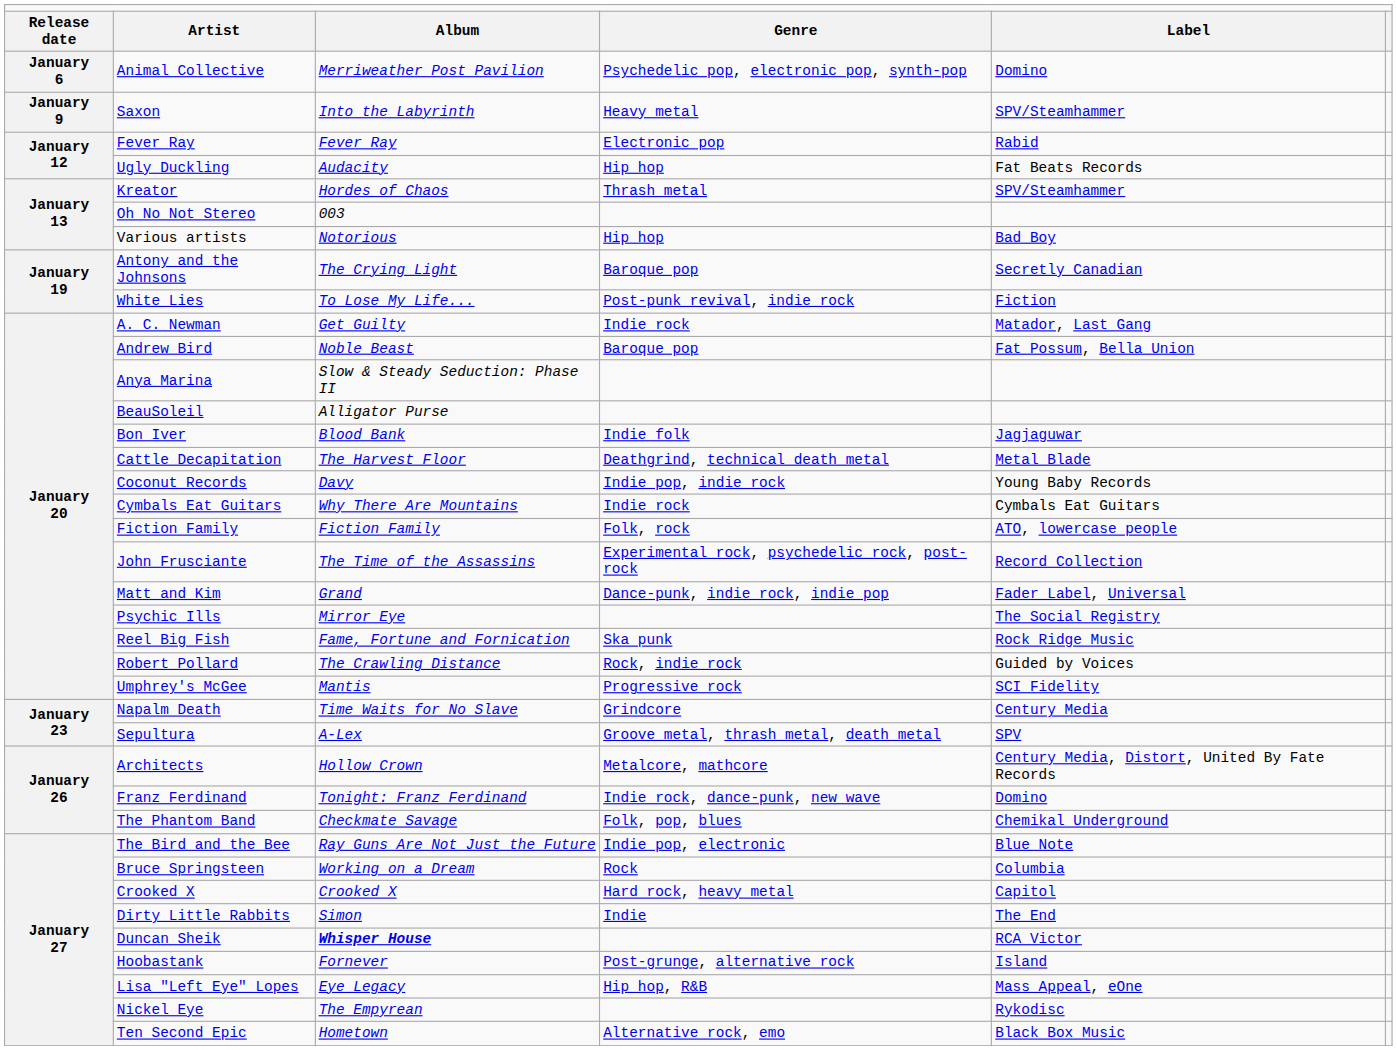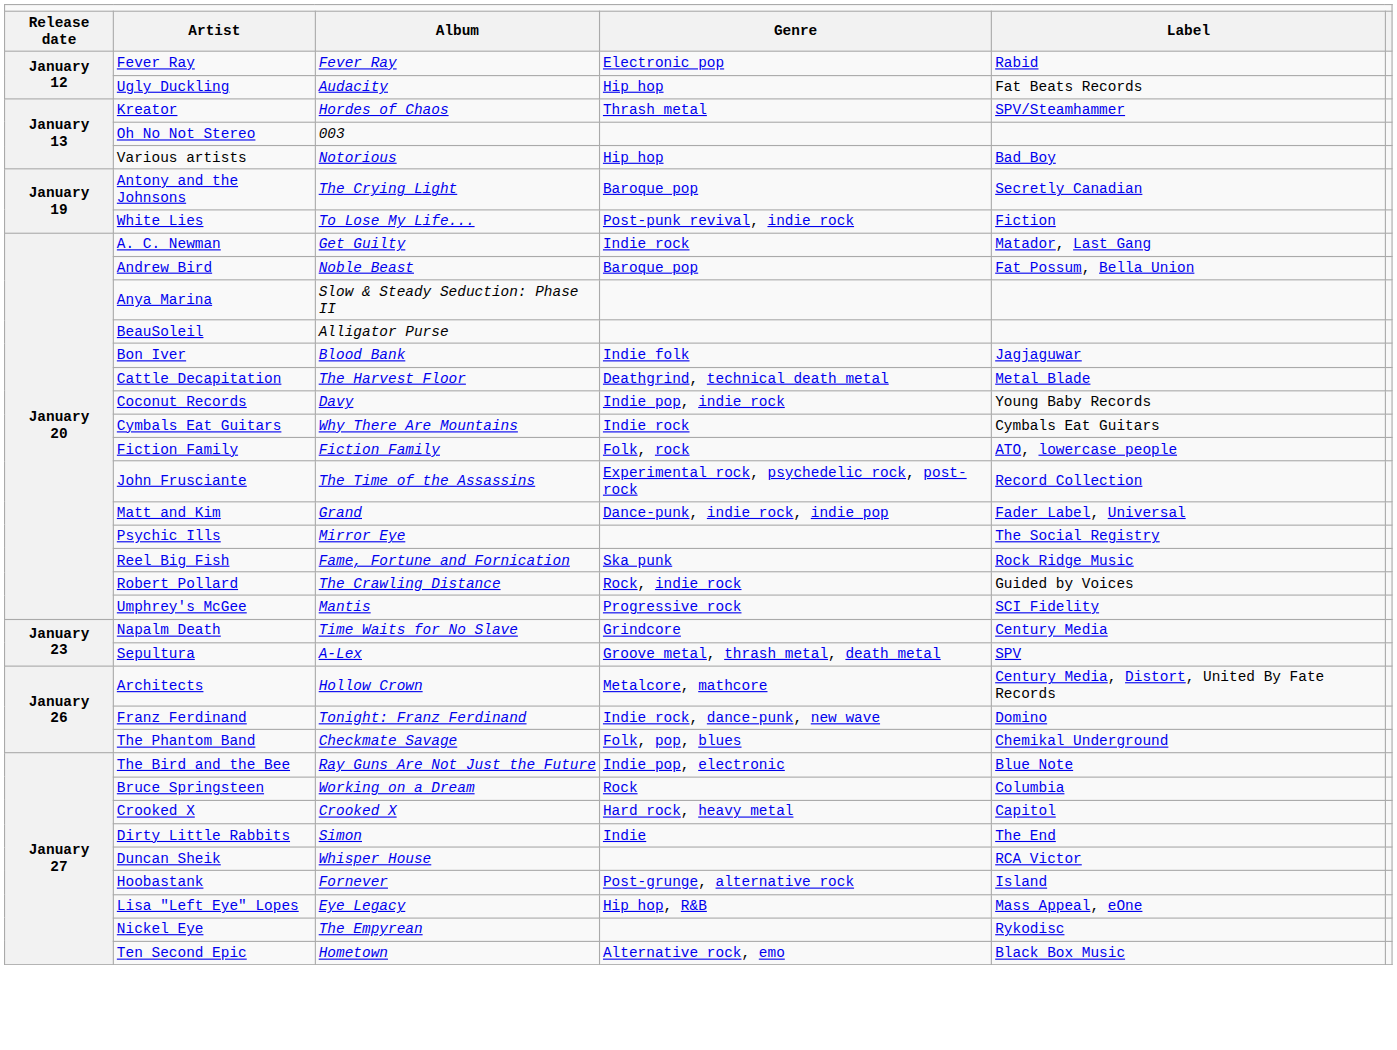- row: January 6 | Animal Collective | Merriweather Post Pavilion | Psychedelic pop, electronic pop, synth-pop | Domino
- row: January 9 | Saxon | Into the Labyrinth | Heavy metal | SPV/Steamhammer
Duncan Sheik | column 3: bold -> normal
